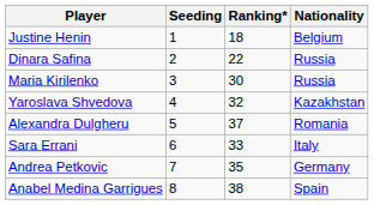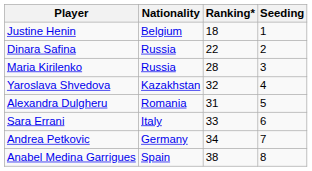columns swapped: Nationality <-> Seeding
Maria Kirilenko | Ranking*: 30 -> 28
Alexandra Dulgheru | Ranking*: 37 -> 31
Andrea Petkovic | Ranking*: 35 -> 34
